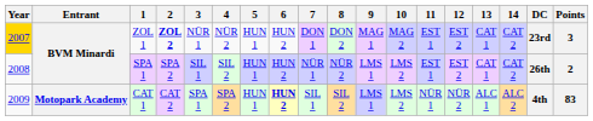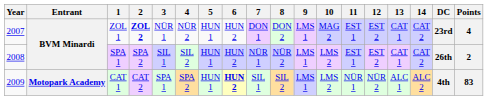ZOL 1 | Year: gold background -> no background
ZOL 1 | 9: MAG 1 -> LMS 1
ZOL 1 | Points: 3 -> 4
